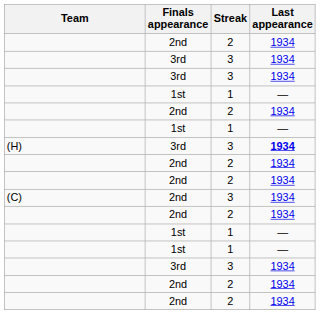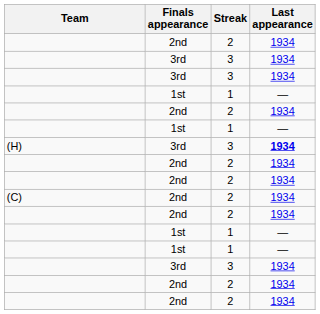(C) | Streak: 3 -> 2
